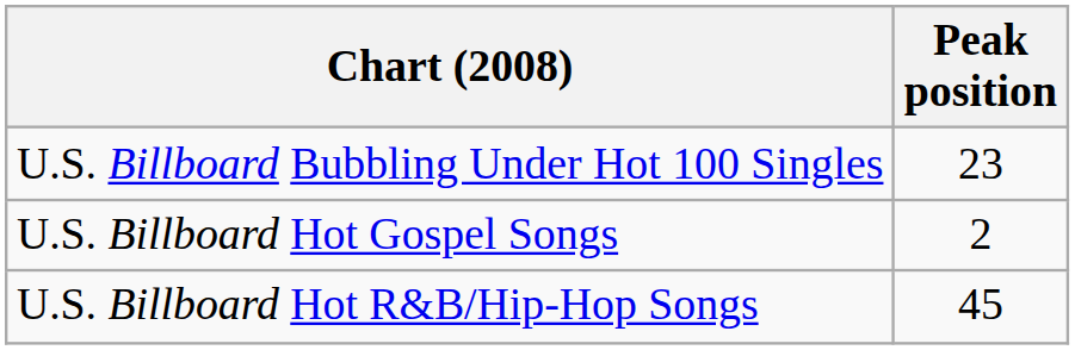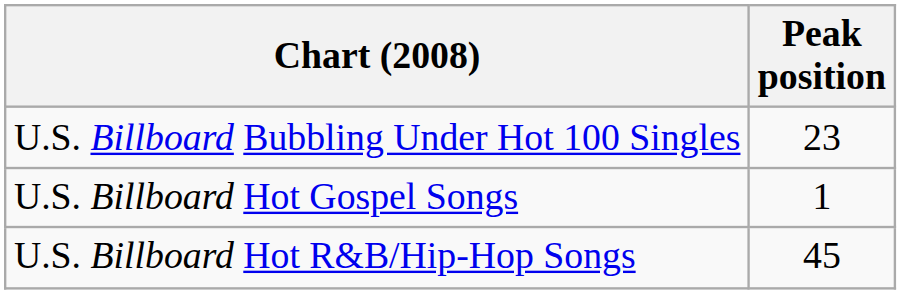U.S. Billboard Hot Gospel Songs | Peak position: 2 -> 1
